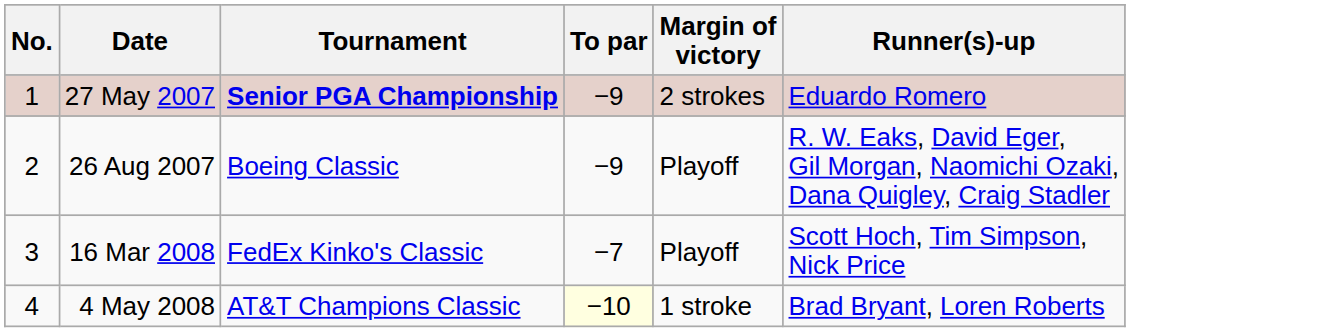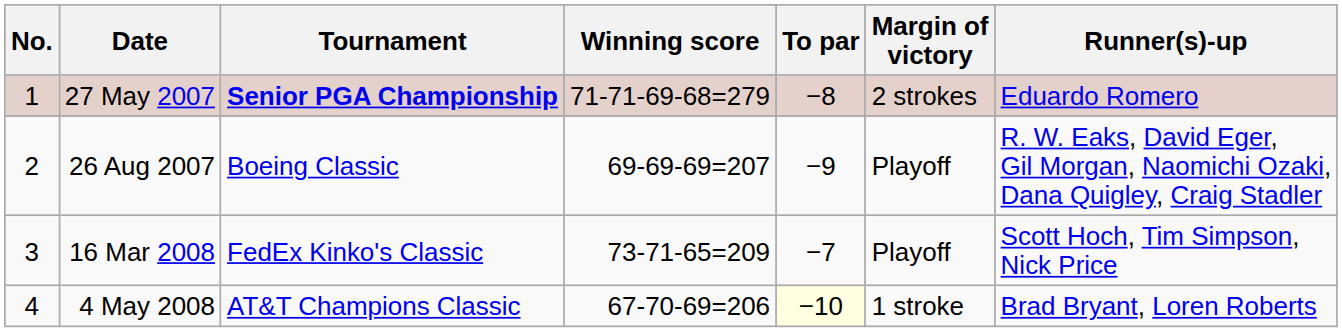+ column: Winning score | 71-71-69-68=279 | 69-69-69=207 | 73-71-65=209 | 67-70-69=206
27 May 2007 | To par: −9 -> −8
